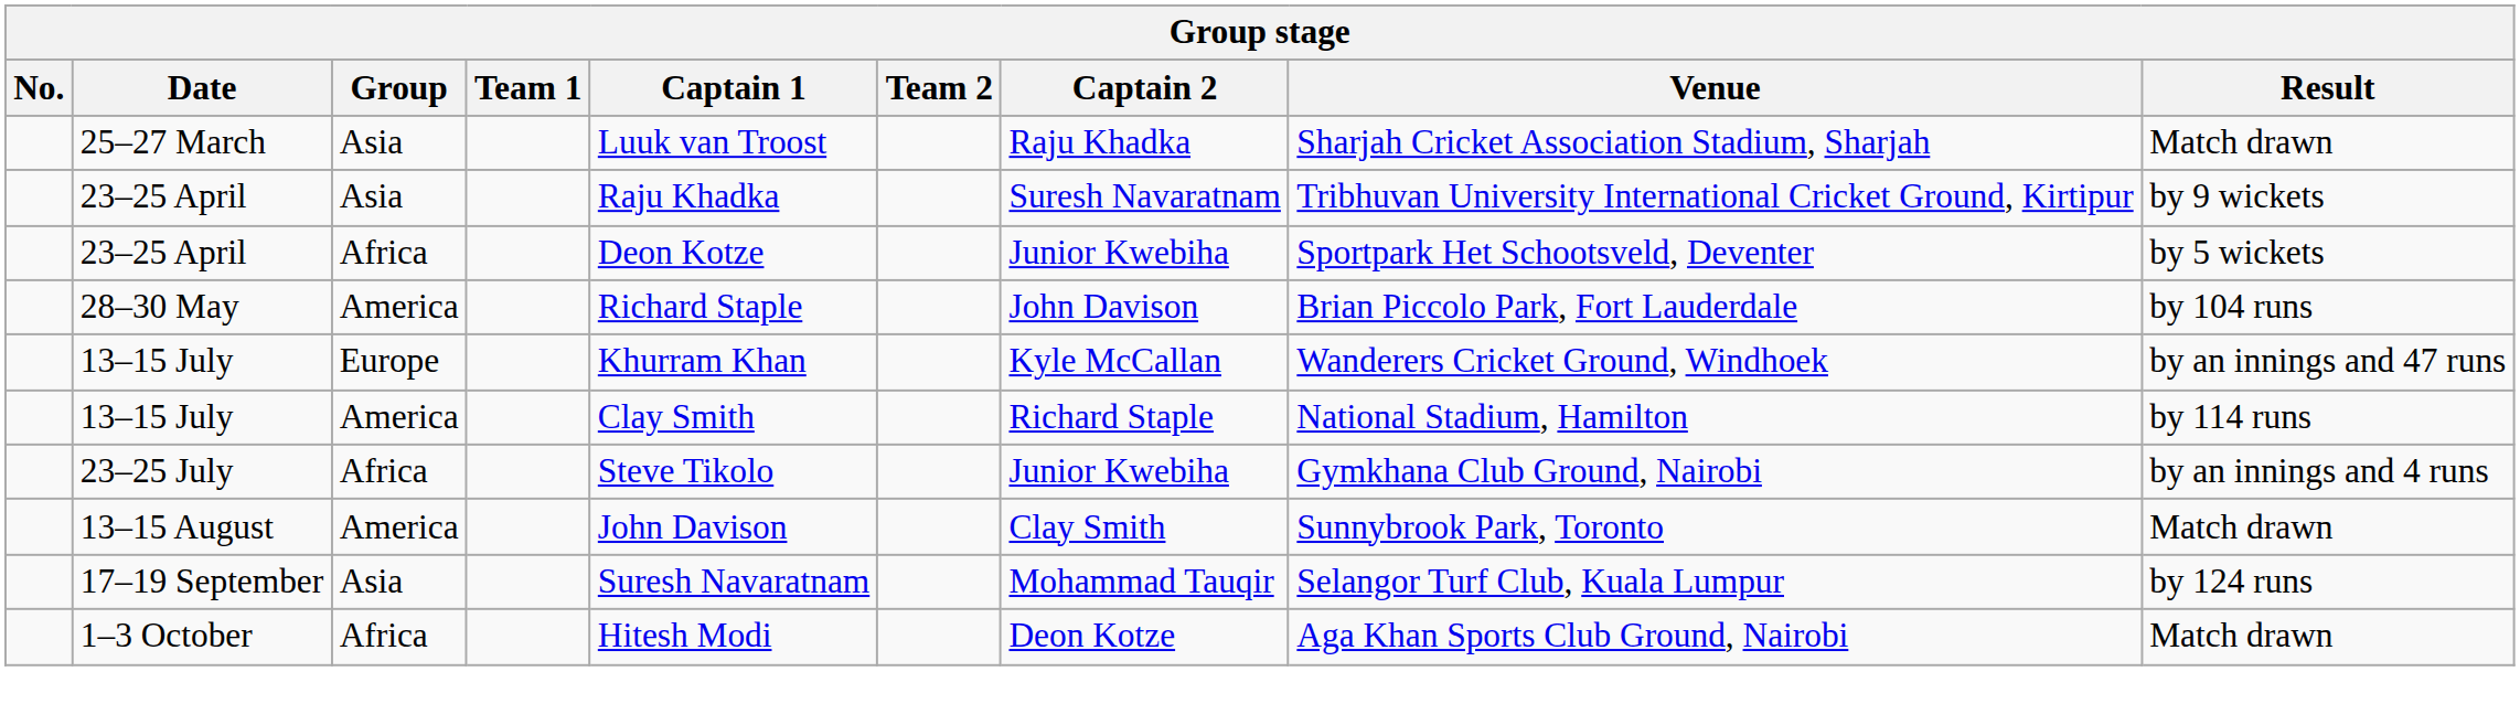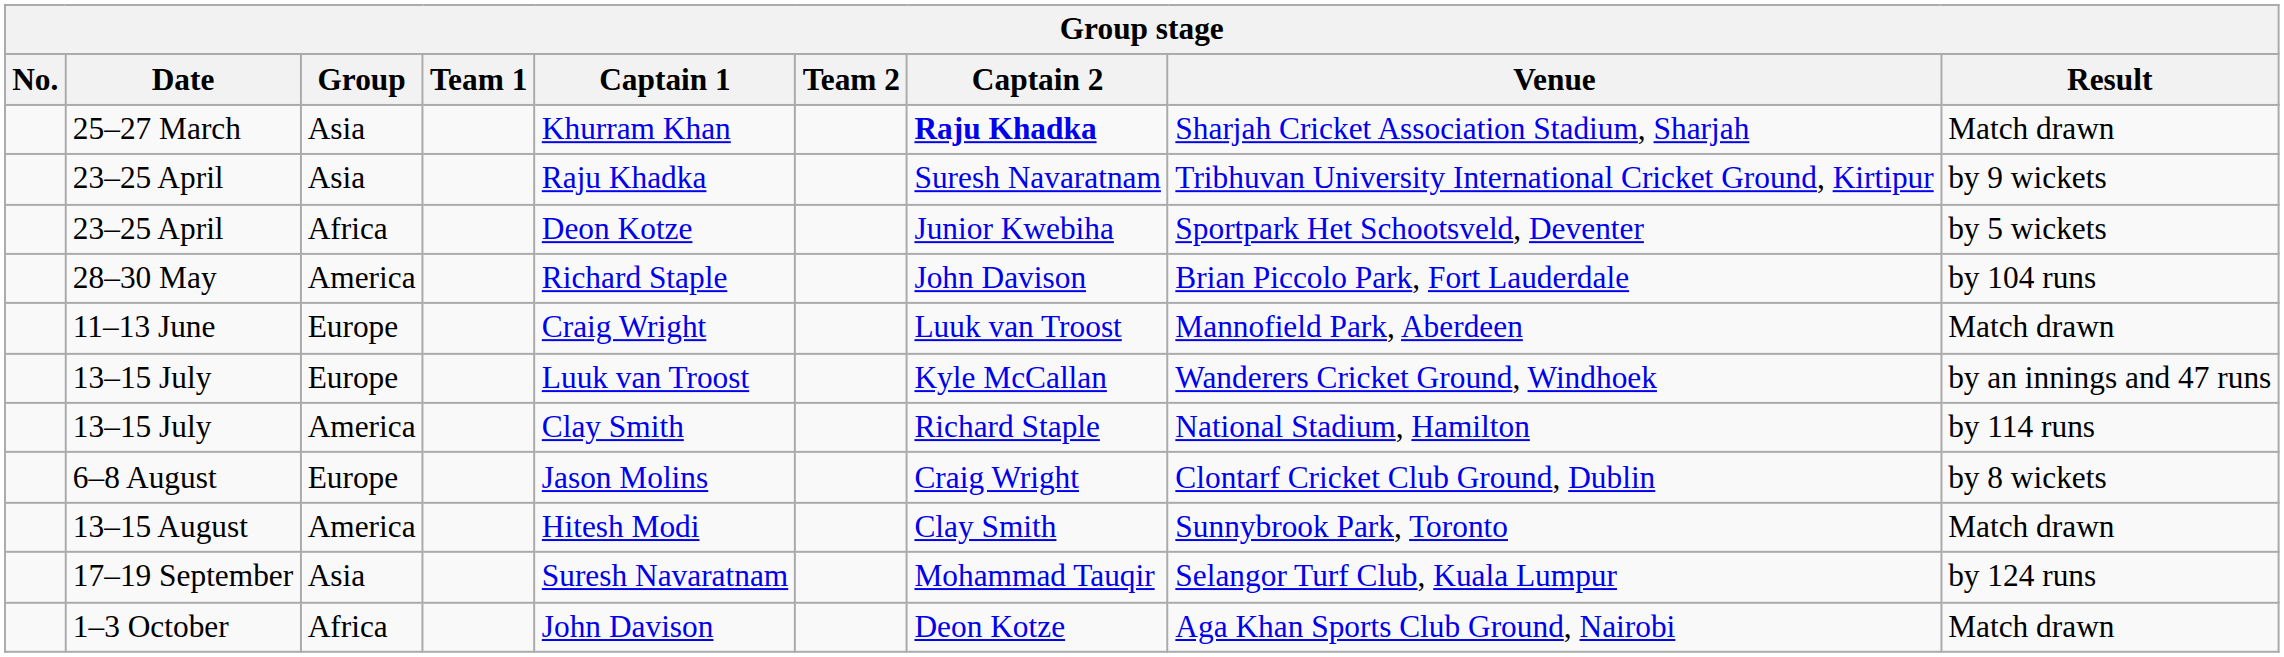25–27 March | Captain 1: Luuk van Troost -> Khurram Khan
25–27 March | Captain 2: normal -> bold
+ row: 11–13 June | Europe | Craig Wright | Luuk van Troost | Mannofield Park, Aberdeen | Match drawn
13–15 July / Europe | Captain 1: Khurram Khan -> Luuk van Troost
- row: 23–25 July | Africa | Steve Tikolo | Junior Kwebiha | Gymkhana Club Ground, Nairobi | by an innings and 4 runs
+ row: 6–8 August | Europe | Jason Molins | Craig Wright | Clontarf Cricket Club Ground, Dublin | by 8 wickets
13–15 August | Captain 1: John Davison -> Hitesh Modi
1–3 October | Captain 1: Hitesh Modi -> John Davison
